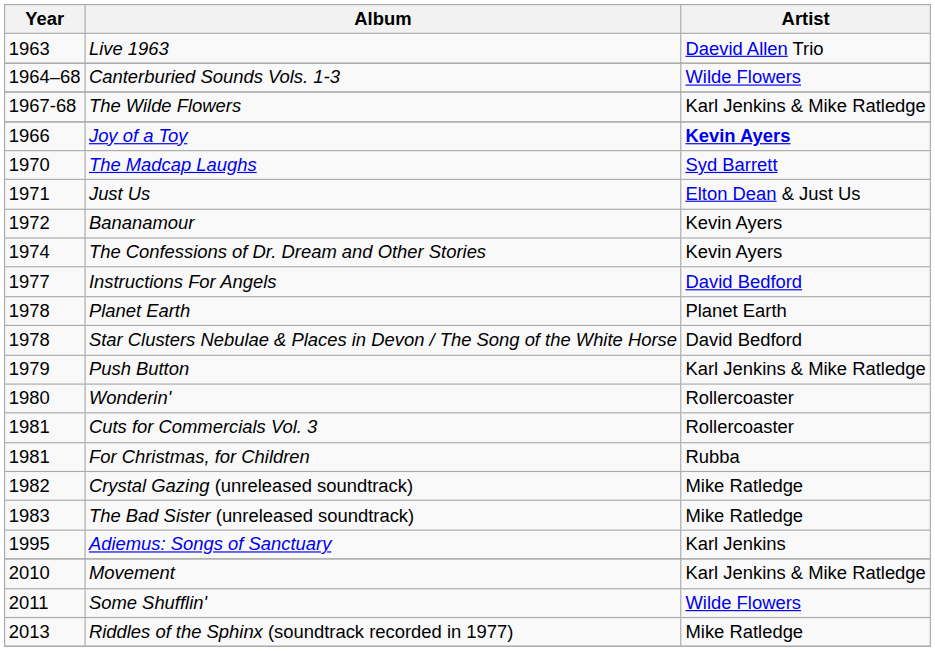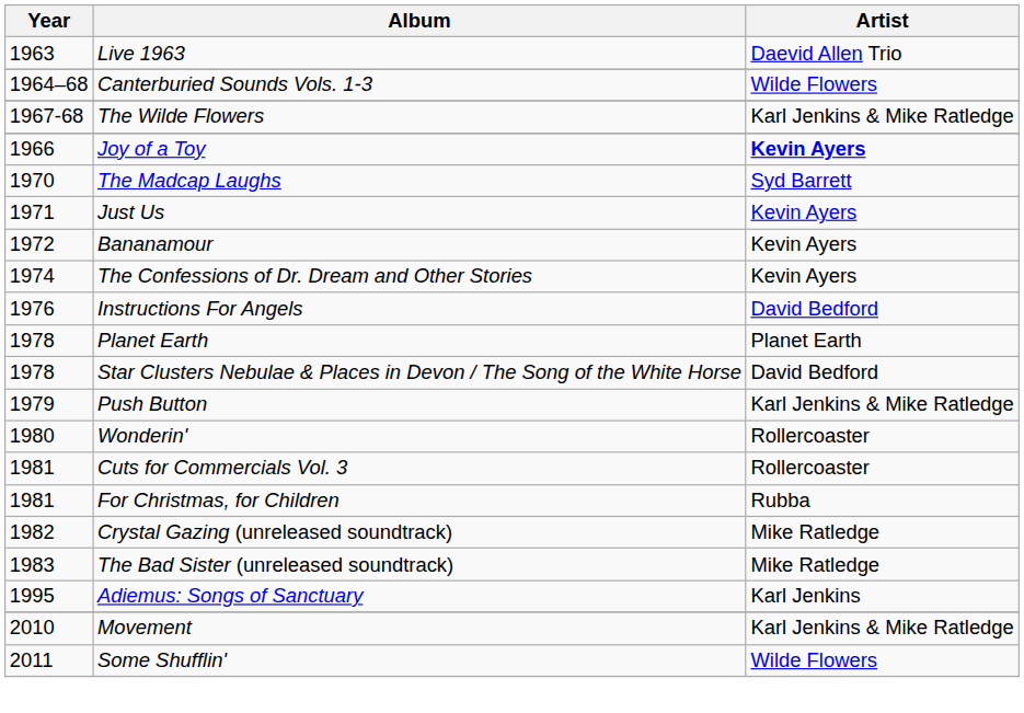Just Us | Artist: Elton Dean & Just Us -> Kevin Ayers
Instructions For Angels | Year: 1977 -> 1976
- row: 2013 | Riddles of the Sphinx (soundtrack recorded in 1977) | Mike Ratledge
